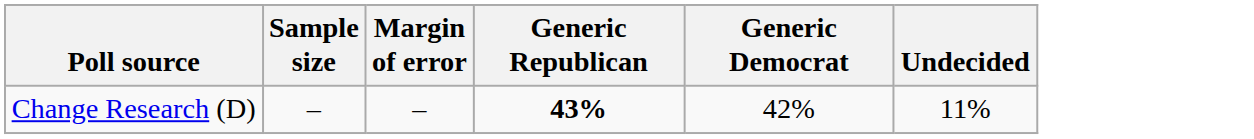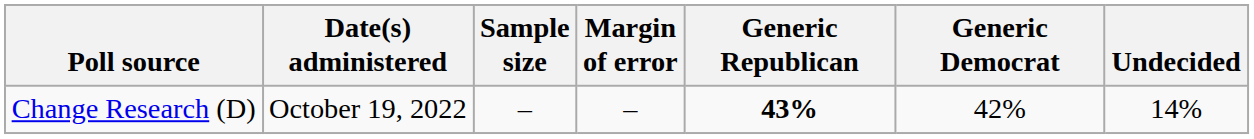+ column: Date(s) administered | October 19, 2022
Change Research (D) | Undecided: 11% -> 14%
